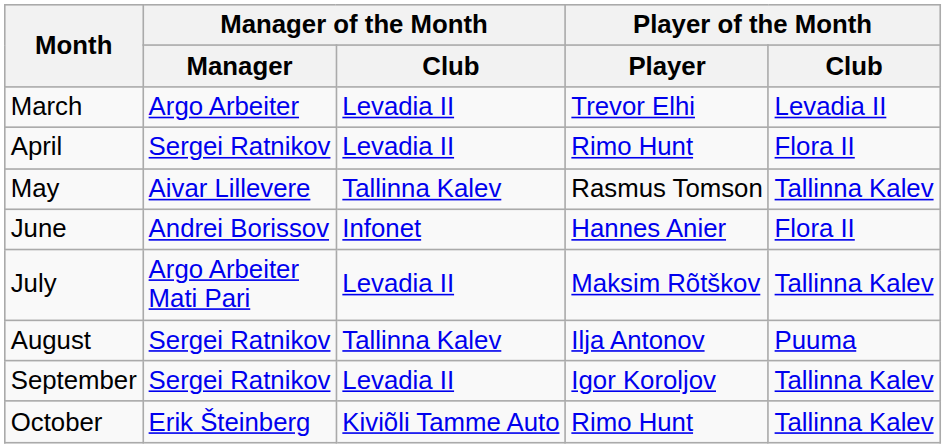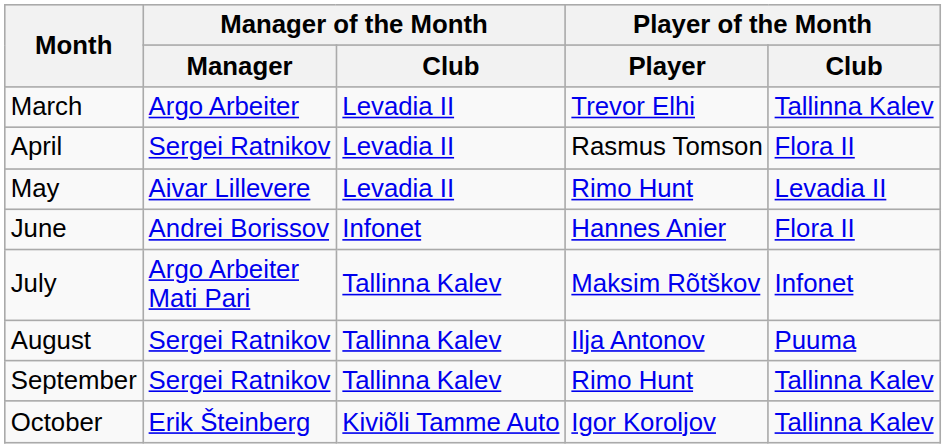March | Player of the Month / Club: Levadia II -> Tallinna Kalev
April | Player of the Month / Player: Rimo Hunt -> Rasmus Tomson
May | Manager of the Month / Club: Tallinna Kalev -> Levadia II
May | Player of the Month / Player: Rasmus Tomson -> Rimo Hunt
May | Player of the Month / Club: Tallinna Kalev -> Levadia II
July | Manager of the Month / Club: Levadia II -> Tallinna Kalev
July | Player of the Month / Club: Tallinna Kalev -> Infonet
September | Manager of the Month / Club: Levadia II -> Tallinna Kalev
September | Player of the Month / Player: Igor Koroljov -> Rimo Hunt
October | Player of the Month / Player: Rimo Hunt -> Igor Koroljov
